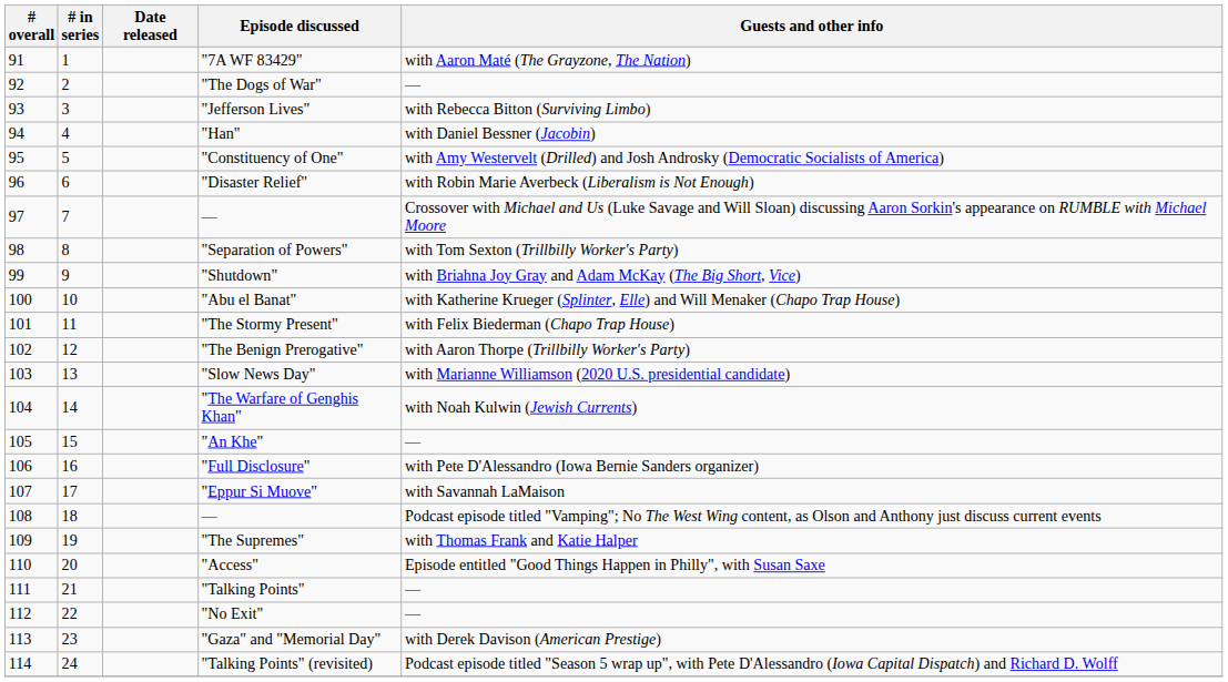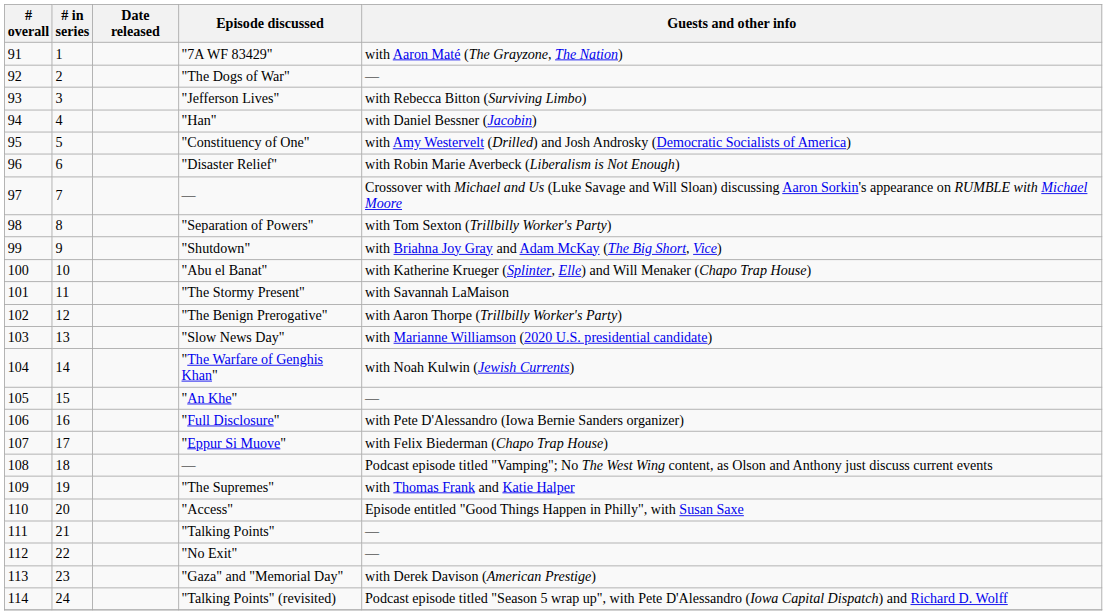"The Stormy Present" | Guests and other info: with Felix Biederman (Chapo Trap House) -> with Savannah LaMaison
"Eppur Si Muove" | Guests and other info: with Savannah LaMaison -> with Felix Biederman (Chapo Trap House)
